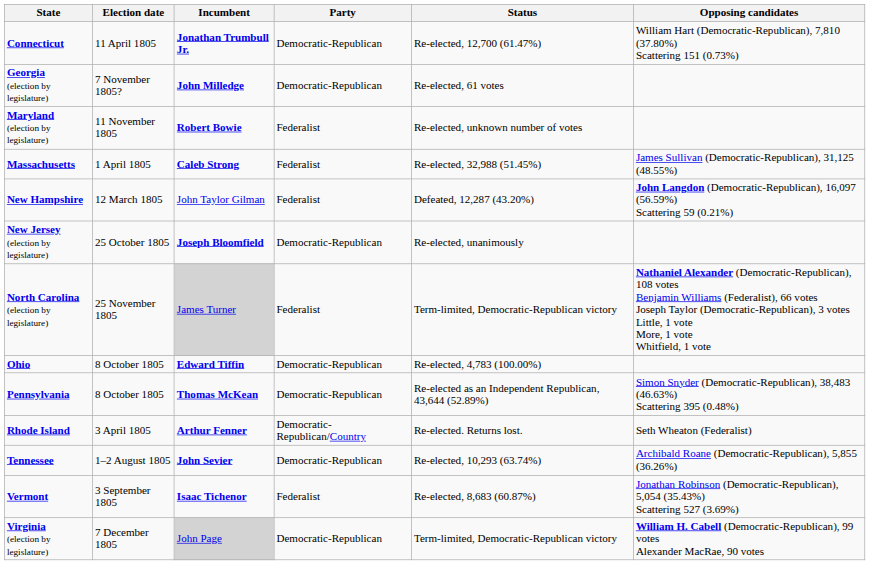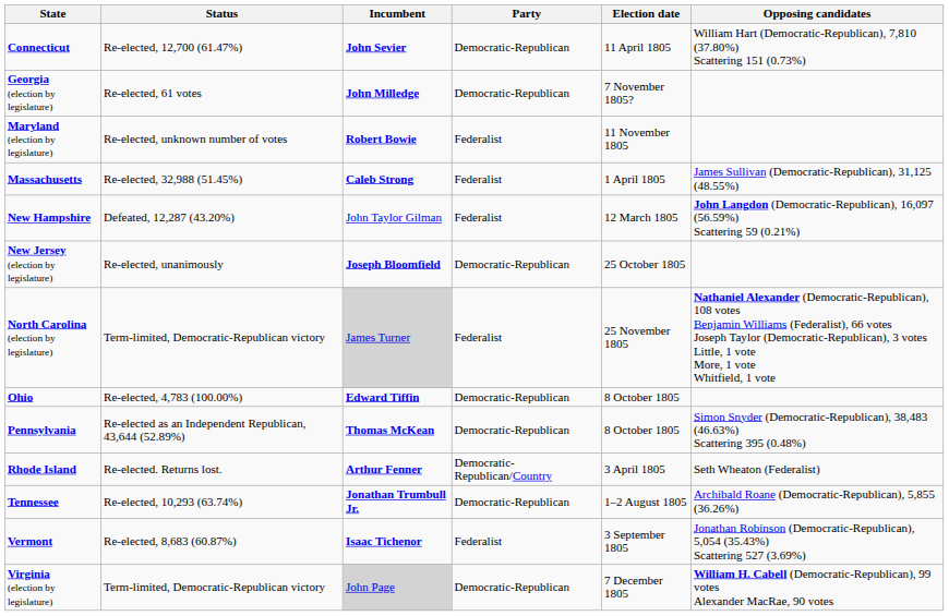columns swapped: Election date <-> Status
Connecticut | Incumbent: Jonathan Trumbull Jr. -> John Sevier
Tennessee | Incumbent: John Sevier -> Jonathan Trumbull Jr.
